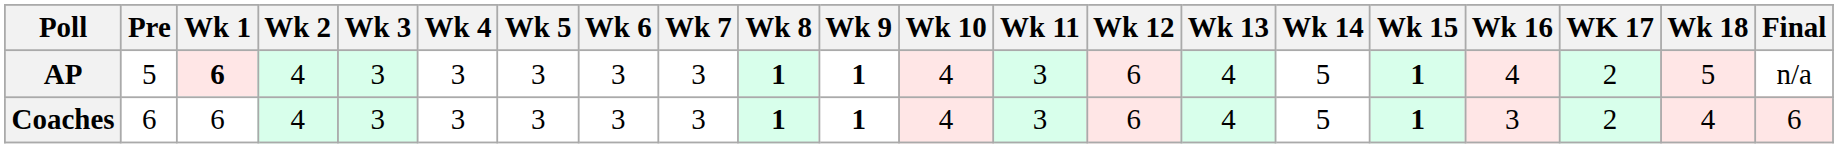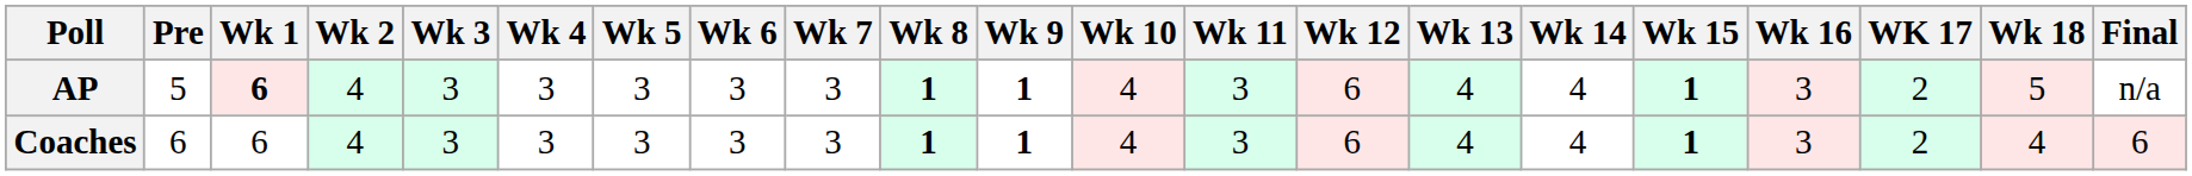AP | Wk 14: 5 -> 4
AP | Wk 16: 4 -> 3
Coaches | Wk 14: 5 -> 4
